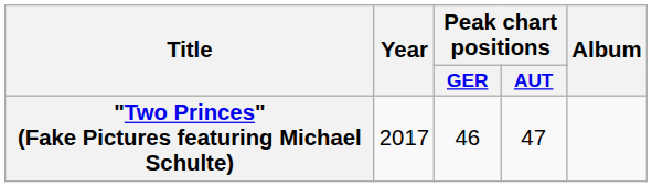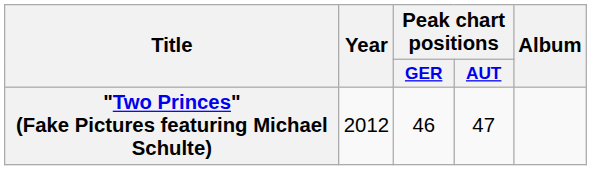"Two Princes" (Fake Pictures featuring Michael Schulte) | Year: 2017 -> 2012
